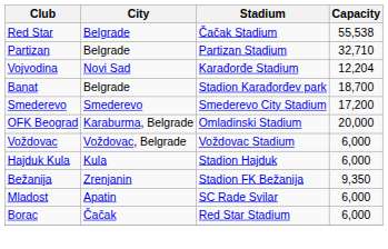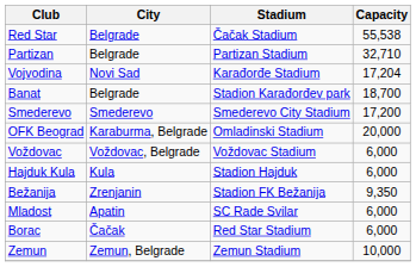Vojvodina | Capacity: 12,204 -> 17,204
+ row: Zemun | Zemun, Belgrade | Zemun Stadium | 10,000
